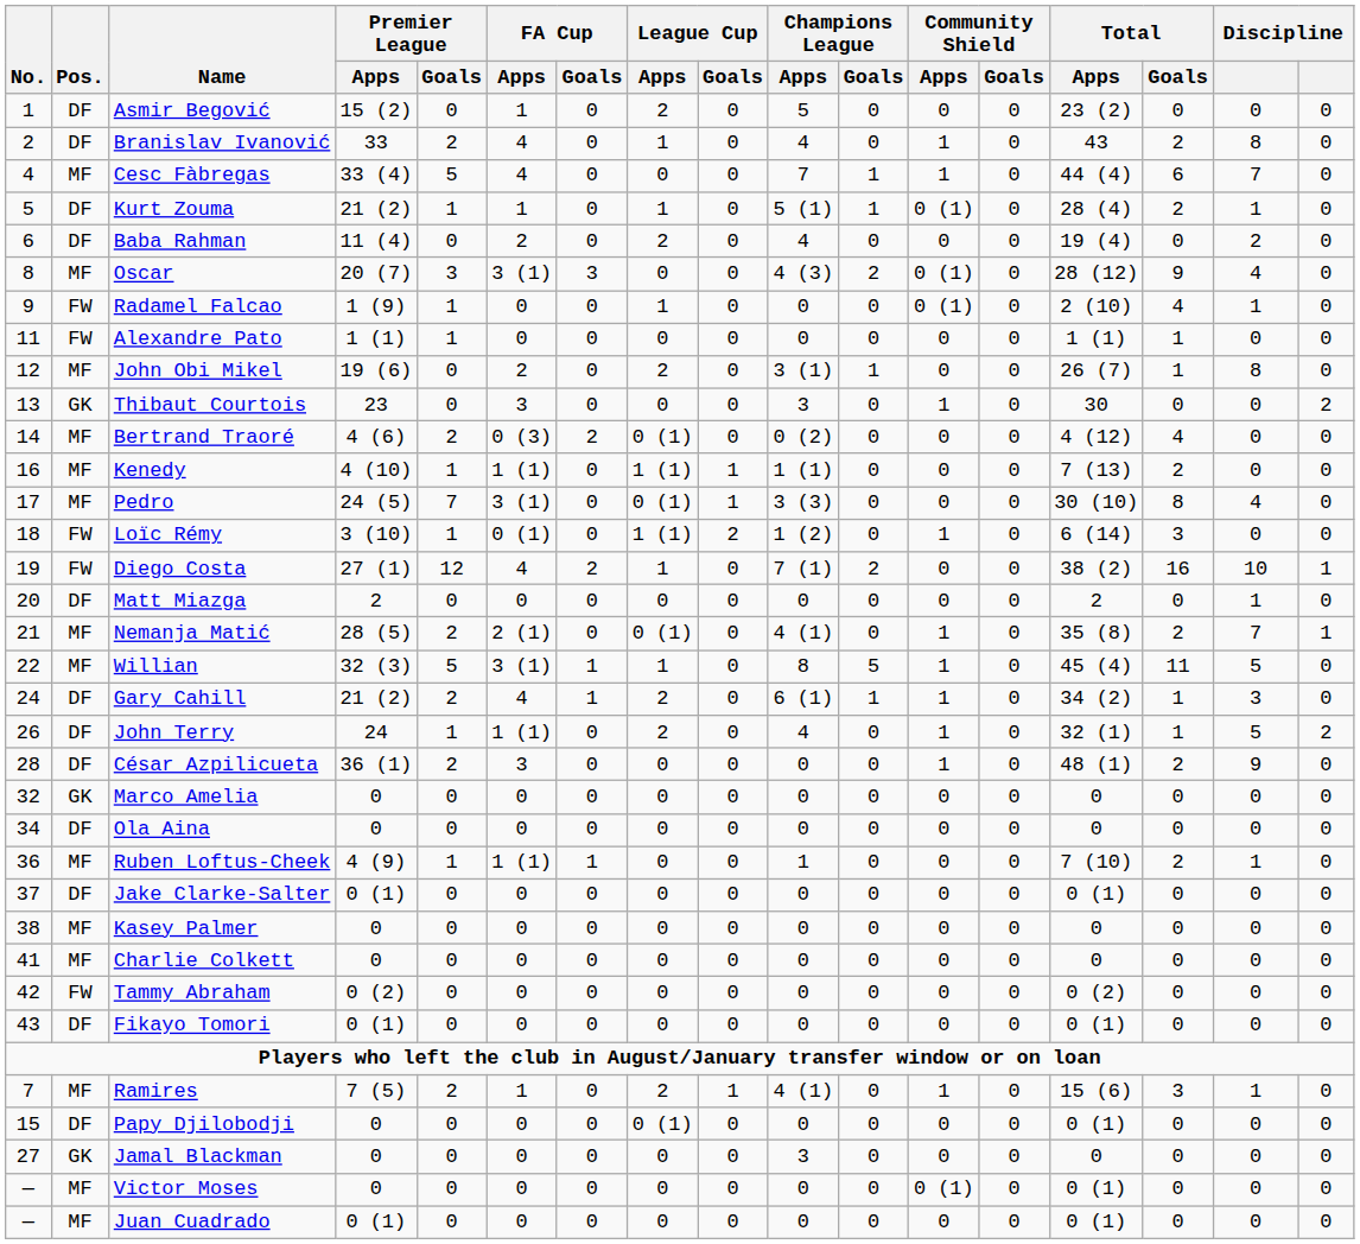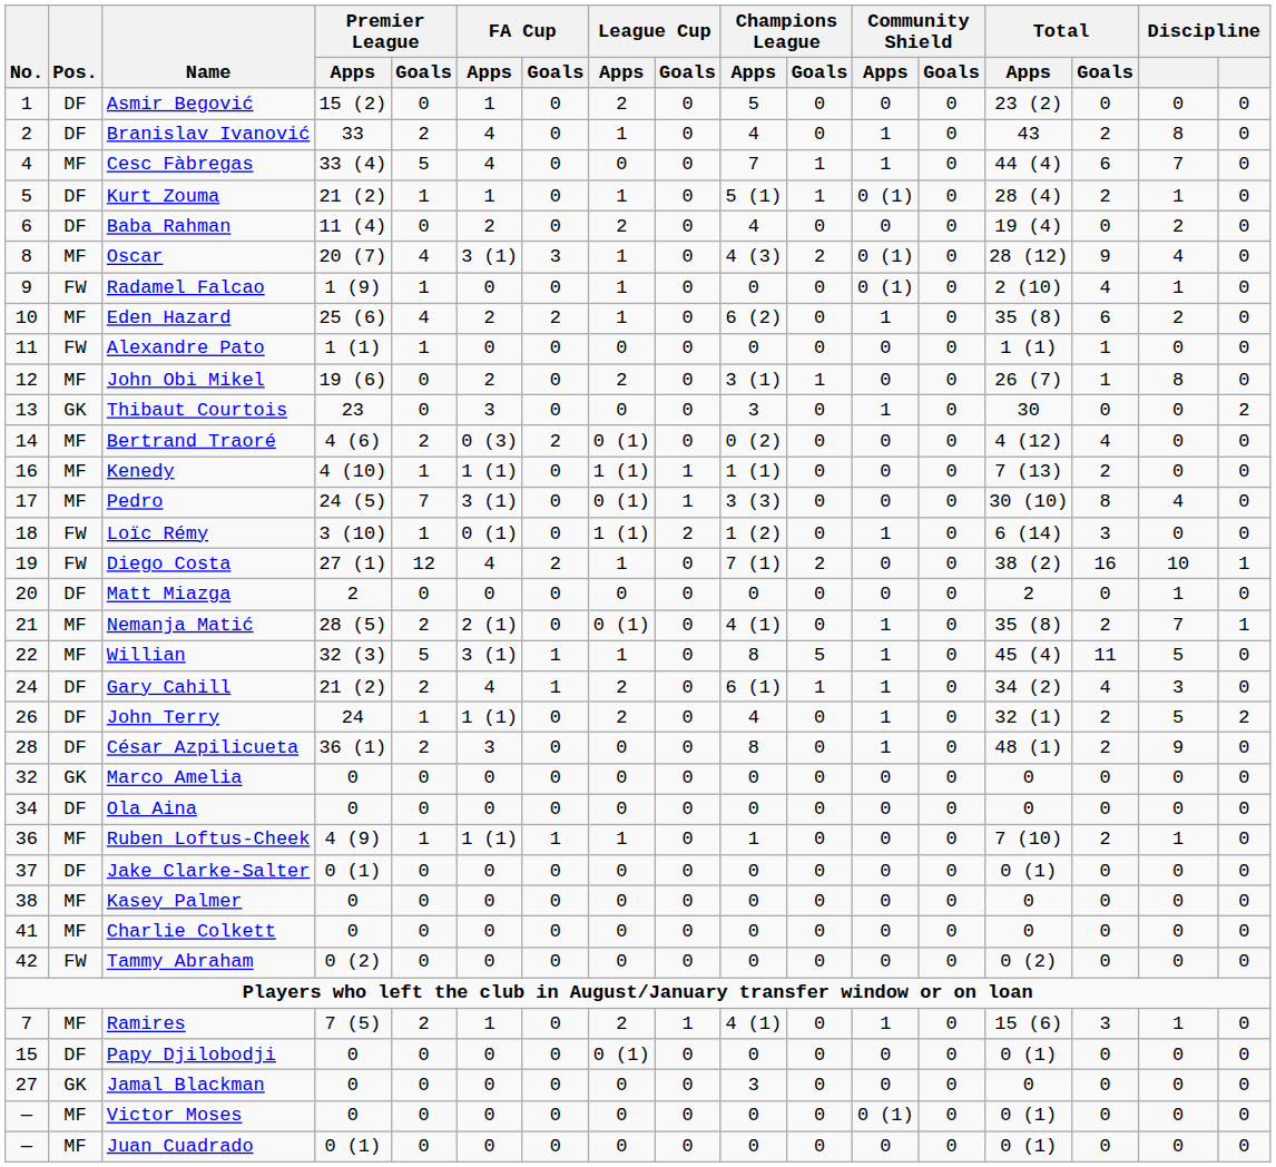Oscar | Premier League / Goals: 3 -> 4
Oscar | League Cup / Apps: 0 -> 1
+ row: 10 | MF | Eden Hazard | 25 (6) | 4 | 2 | 2 | 1 | 0 | 6 (2) | 0 | 1 | 0 | 35 (8) | 6 | 2 | 0
Gary Cahill | Total / Goals: 1 -> 4
John Terry | Total / Goals: 1 -> 2
César Azpilicueta | Champions League / Apps: 0 -> 8
Ruben Loftus-Cheek | League Cup / Apps: 0 -> 1
- row: 43 | DF | Fikayo Tomori | 0 (1) | 0 | 0 | 0 | 0 | 0 | 0 | 0 | 0 | 0 | 0 (1) | 0 | 0 | 0
